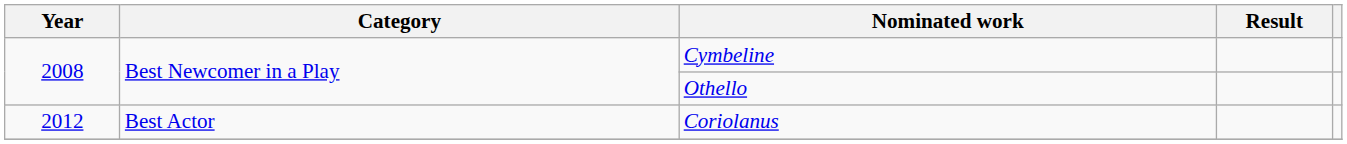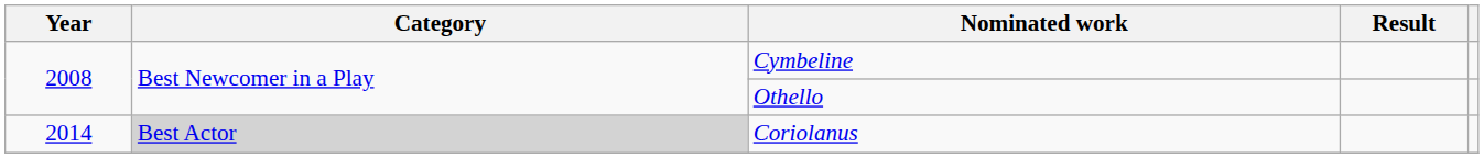Coriolanus | Year: 2012 -> 2014
Coriolanus | Category: no background -> lightgrey background
